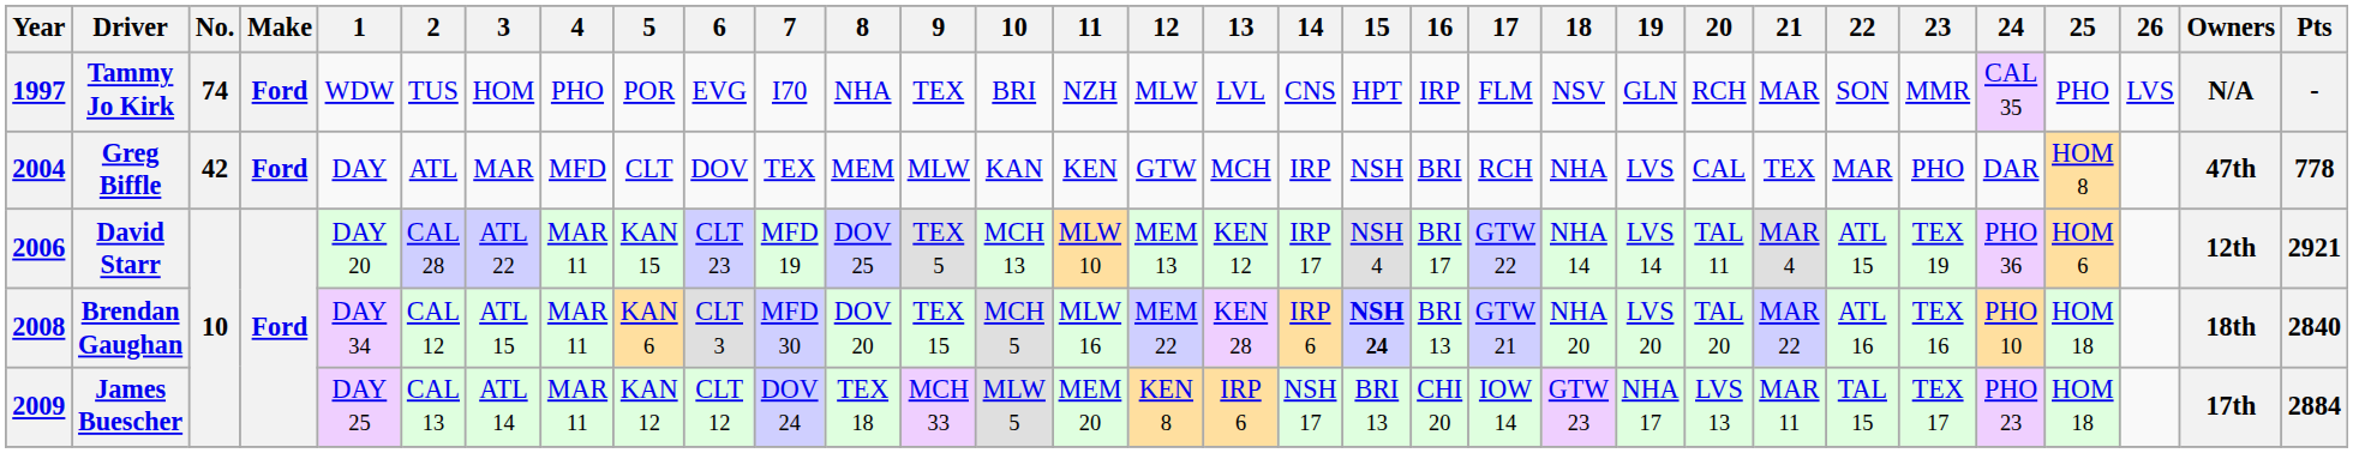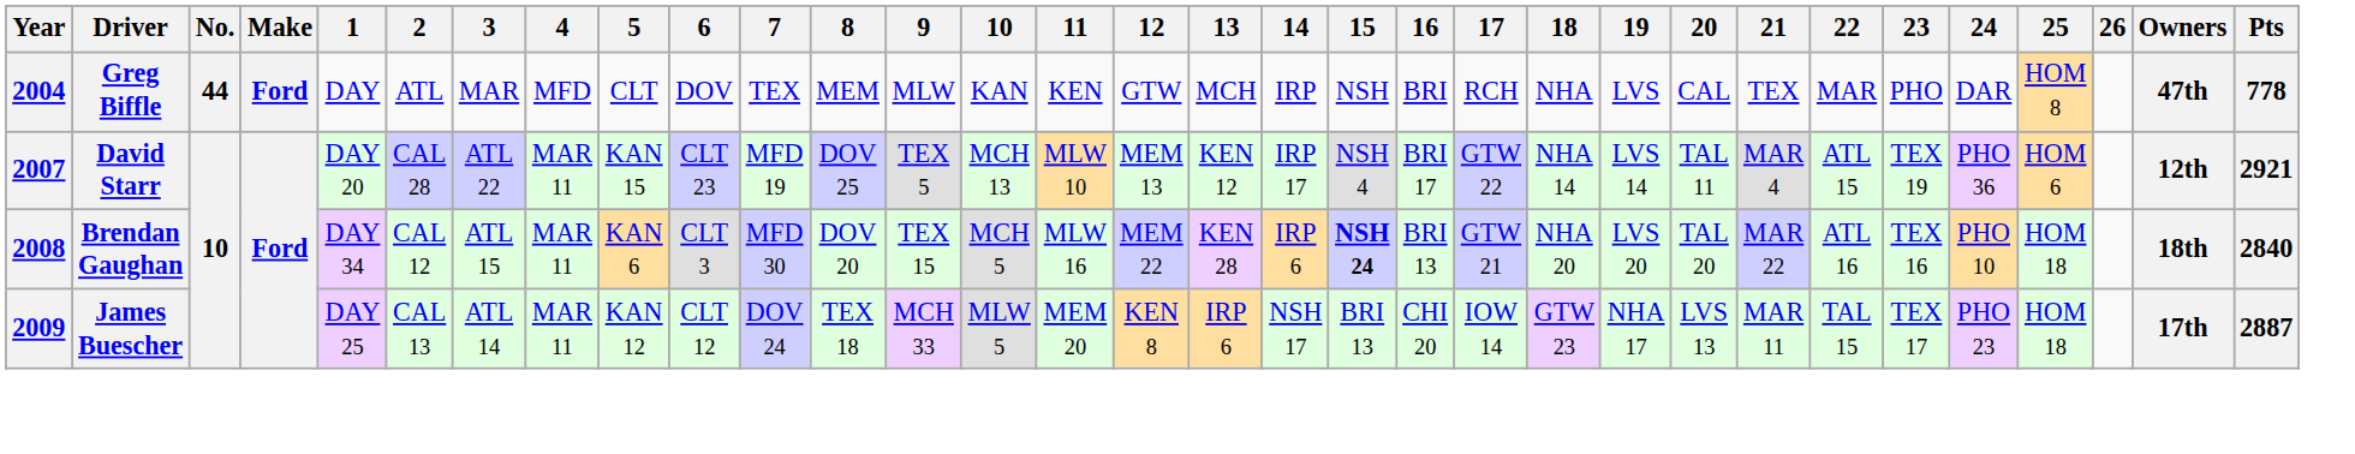- row: 1997 | Tammy Jo Kirk | 74 | Ford | WDW | TUS | HOM | PHO | POR | EVG | I70 | NHA | TEX | BRI | NZH | MLW | LVL | CNS | HPT | IRP | FLM | NSV | GLN | RCH | MAR | SON | MMR | CAL 35 | PHO | LVS | N/A | -
Greg Biffle | No.: 42 -> 44
David Starr | Year: 2006 -> 2007
James Buescher | Pts: 2884 -> 2887
